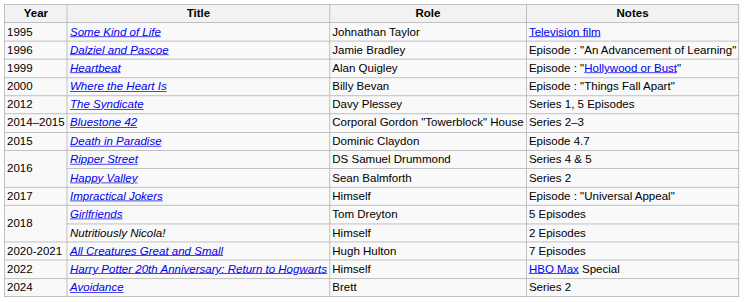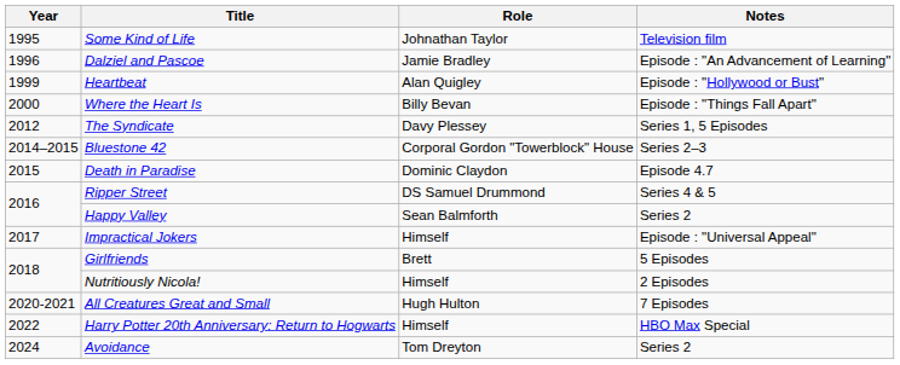Girlfriends | Role: Tom Dreyton -> Brett
Avoidance | Role: Brett -> Tom Dreyton
